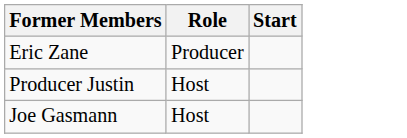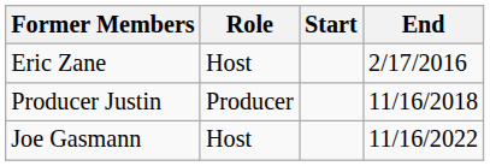+ column: End | 2/17/2016 | 11/16/2018 | 11/16/2022
Eric Zane | Role: Producer -> Host
Producer Justin | Role: Host -> Producer
